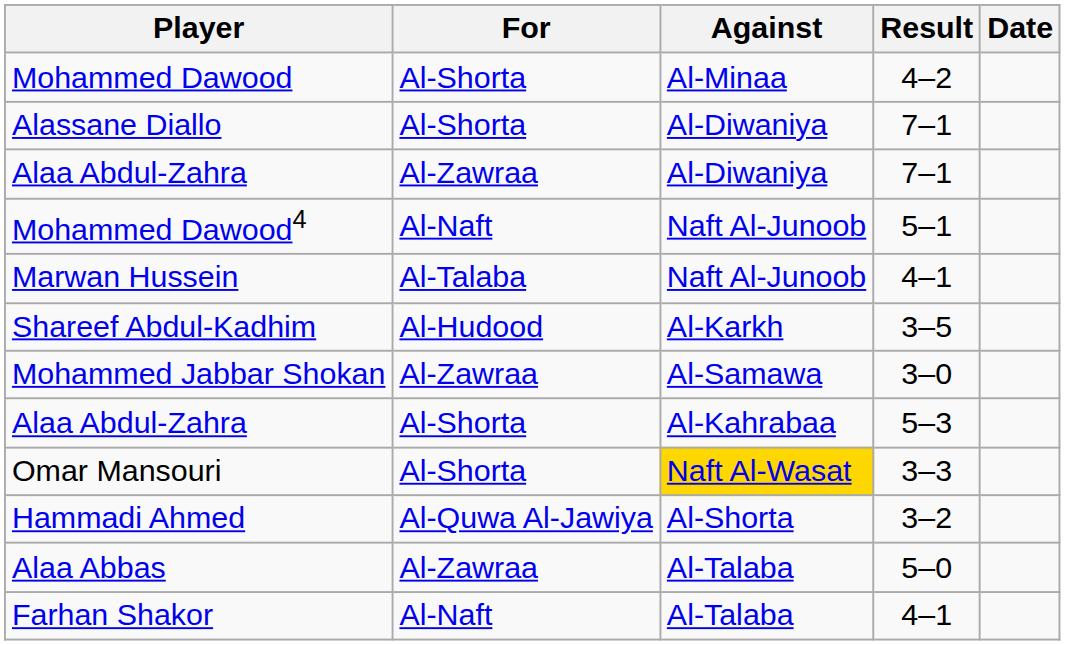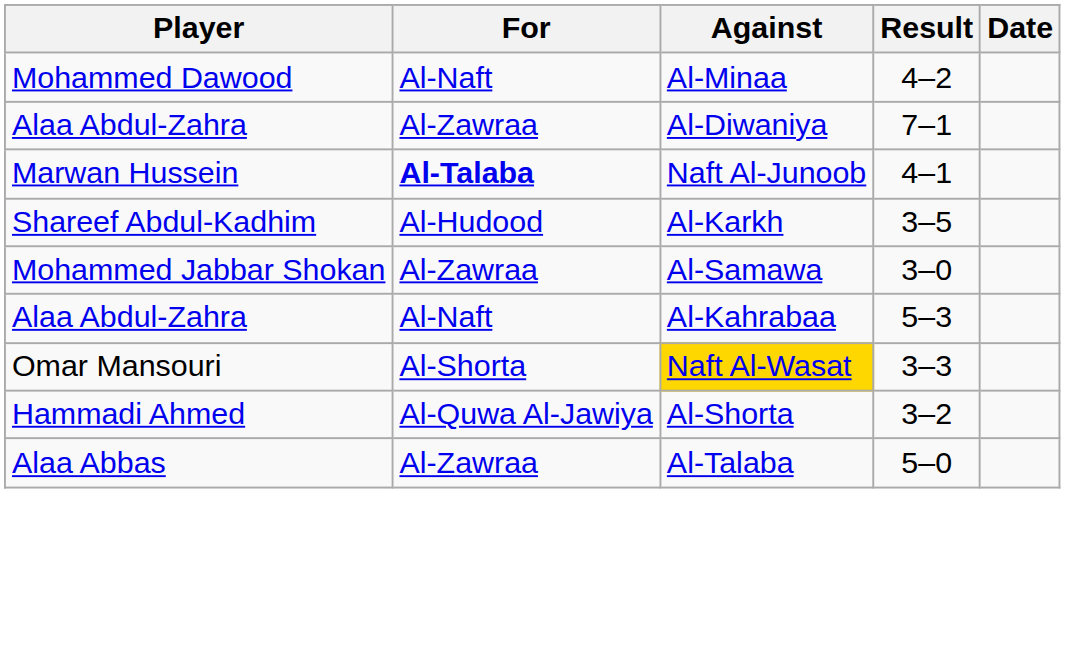Mohammed Dawood | For: Al-Shorta -> Al-Naft
- row: Alassane Diallo | Al-Shorta | Al-Diwaniya | 7–1
- row: Mohammed Dawood4 | Al-Naft | Naft Al-Junoob | 5–1
Marwan Hussein | For: normal -> bold
Alaa Abdul-Zahra / 5–3 | For: Al-Shorta -> Al-Naft
- row: Farhan Shakor | Al-Naft | Al-Talaba | 4–1
